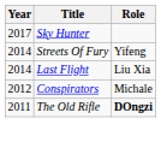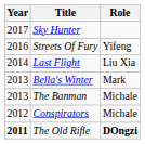Streets Of Fury | Year: 2014 -> 2016
+ row: 2013 | Bella's Winter | Mark
+ row: 2013 | The Banman | Michale
The Old Rifle | Year: normal -> bold
